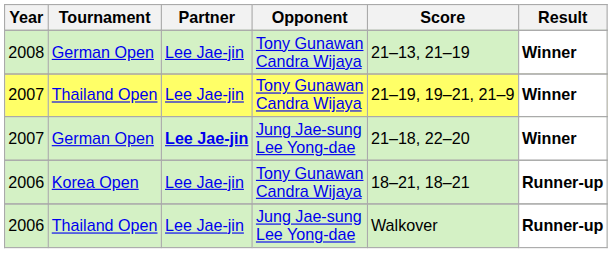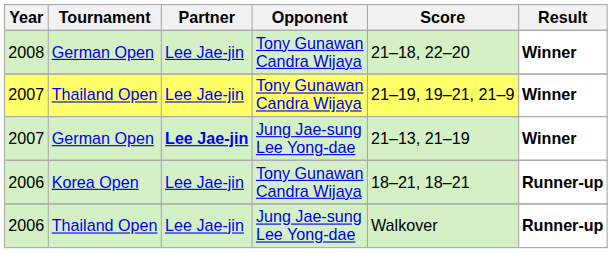2008 | Score: 21–13, 21–19 -> 21–18, 22–20
2007 / German Open | Score: 21–18, 22–20 -> 21–13, 21–19
